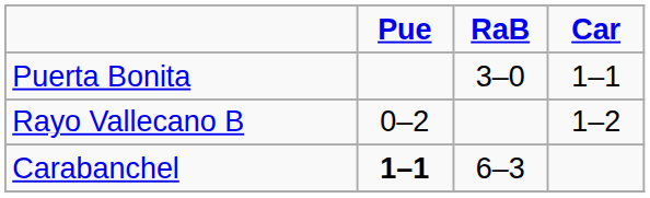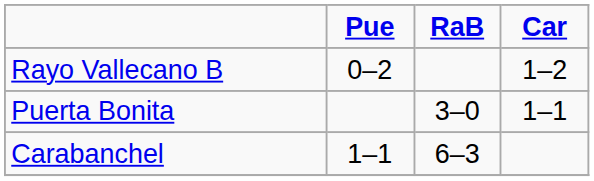rows swapped: Puerta Bonita <-> Rayo Vallecano B
Carabanchel | Pue: bold -> normal
